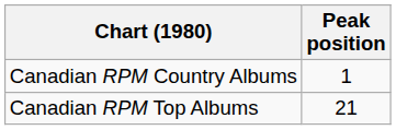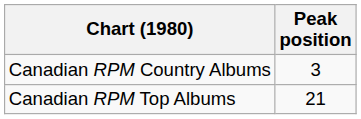Canadian RPM Country Albums | Peak position: 1 -> 3
